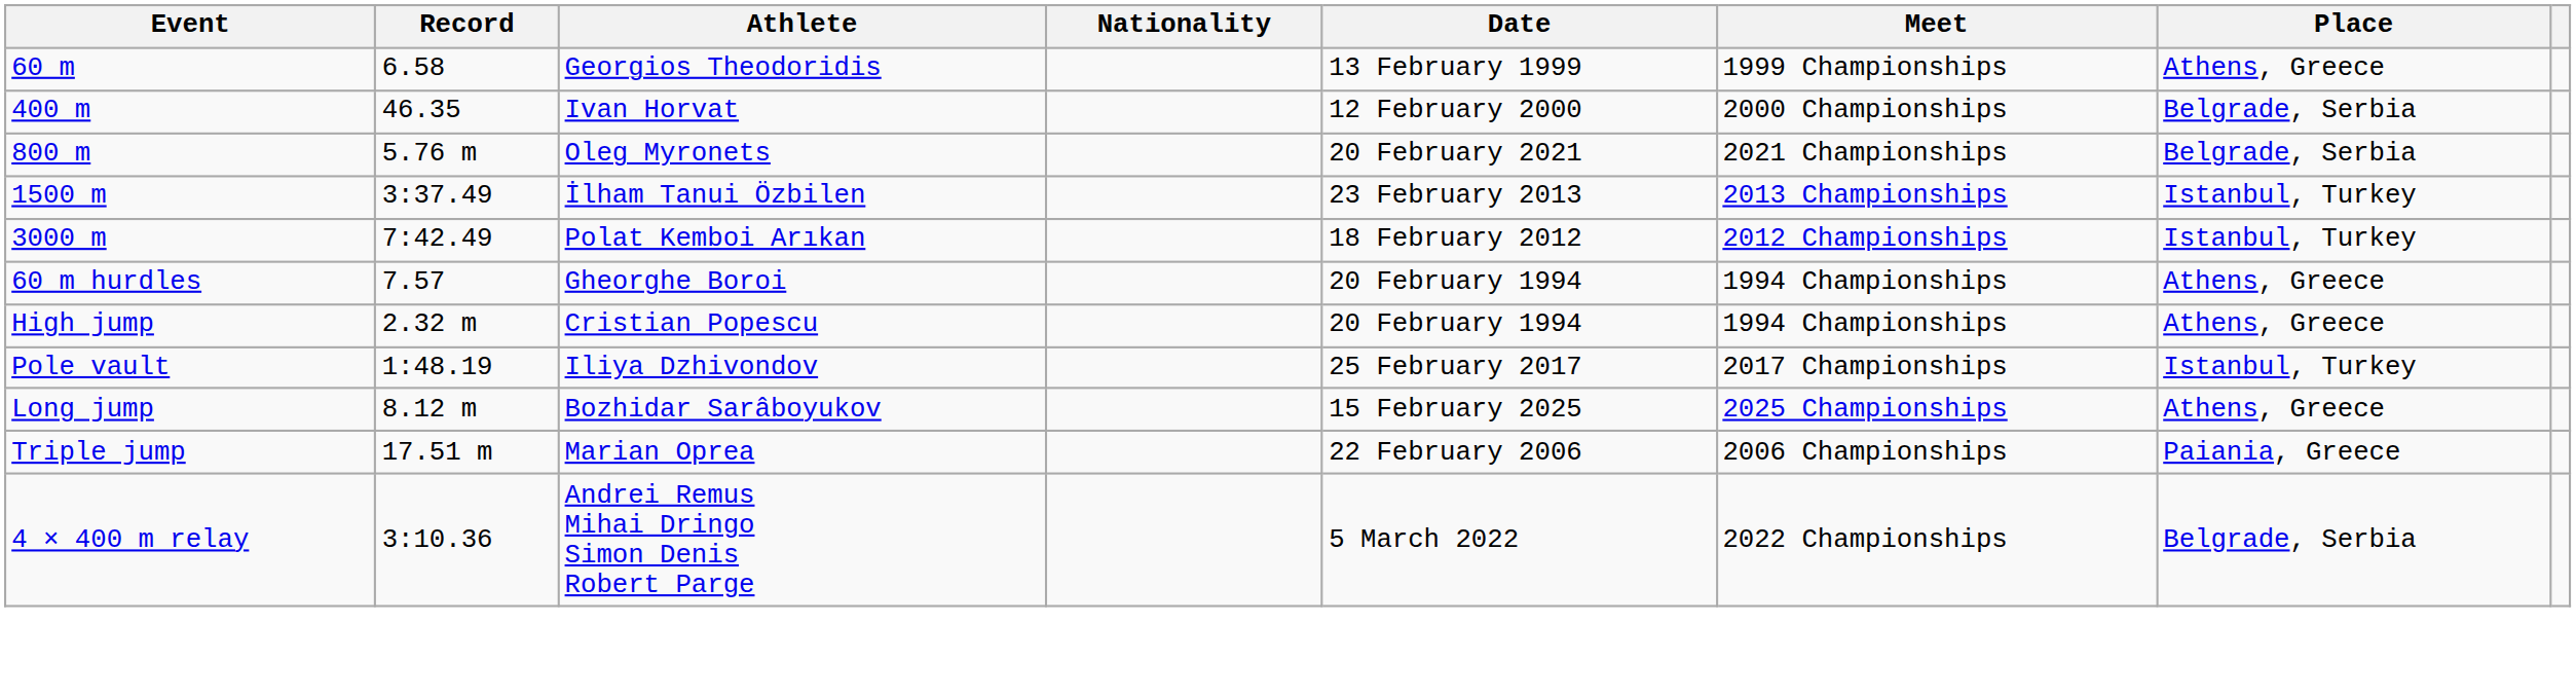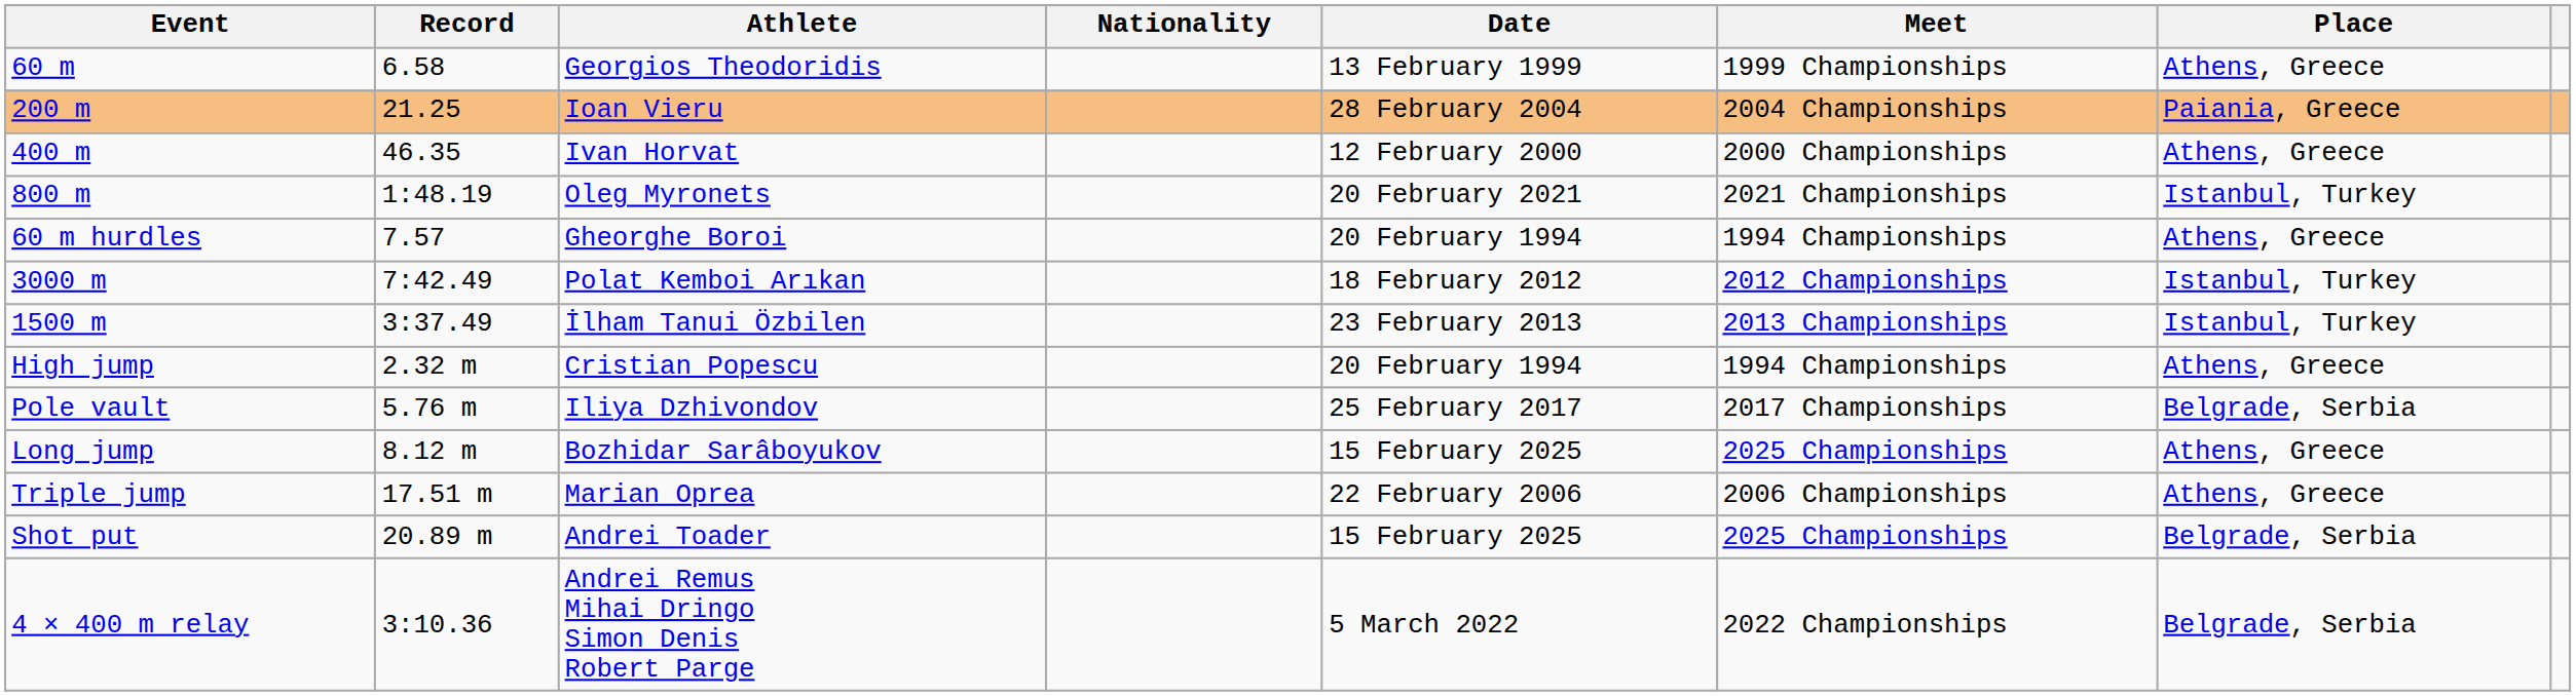+ row: 200 m | 21.25 | Ioan Vieru | 28 February 2004 | 2004 Championships | Paiania, Greece
400 m | Place: Belgrade, Serbia -> Athens, Greece
800 m | Record: 5.76 m -> 1:48.19
800 m | Place: Belgrade, Serbia -> Istanbul, Turkey
rows swapped: 1500 m <-> 60 m hurdles
Pole vault | Record: 1:48.19 -> 5.76 m
Pole vault | Place: Istanbul, Turkey -> Belgrade, Serbia
Triple jump | Place: Paiania, Greece -> Athens, Greece
+ row: Shot put | 20.89 m | Andrei Toader | 15 February 2025 | 2025 Championships | Belgrade, Serbia
